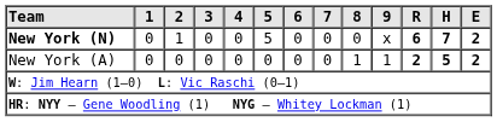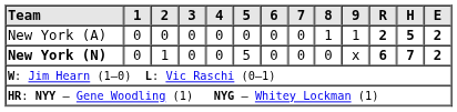rows swapped: New York (A) <-> New York (N)
